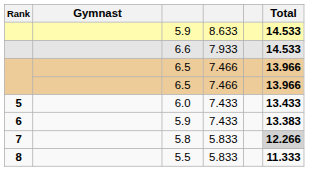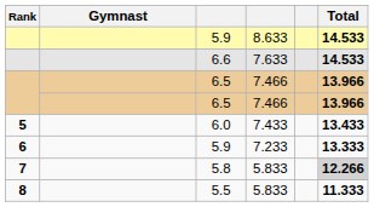6.6 | column 4: 7.933 -> 7.633
6 / 5.9 | column 4: 7.433 -> 7.233
6 / 5.9 | Total: 13.383 -> 13.333
